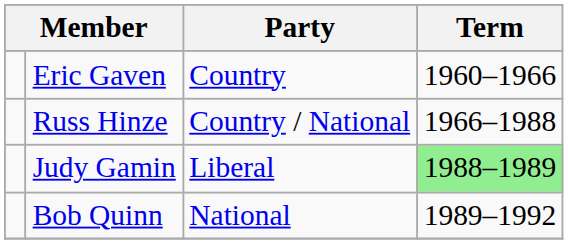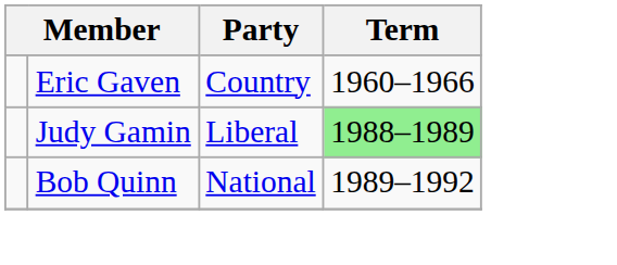- row: Russ Hinze | Country / National | 1966–1988
